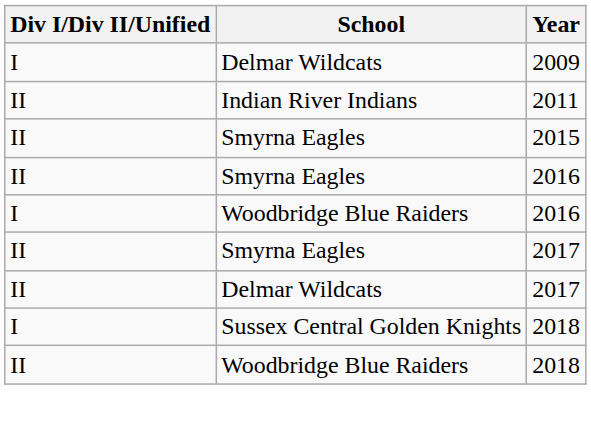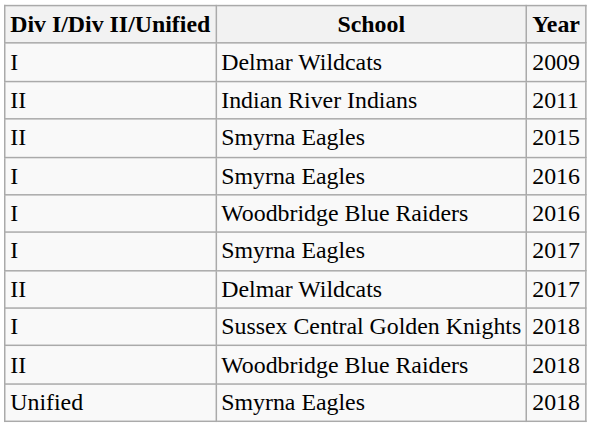Smyrna Eagles / 2016 | Div I/Div II/Unified: II -> I
Smyrna Eagles / 2017 | Div I/Div II/Unified: II -> I
+ row: Unified | Smyrna Eagles | 2018
